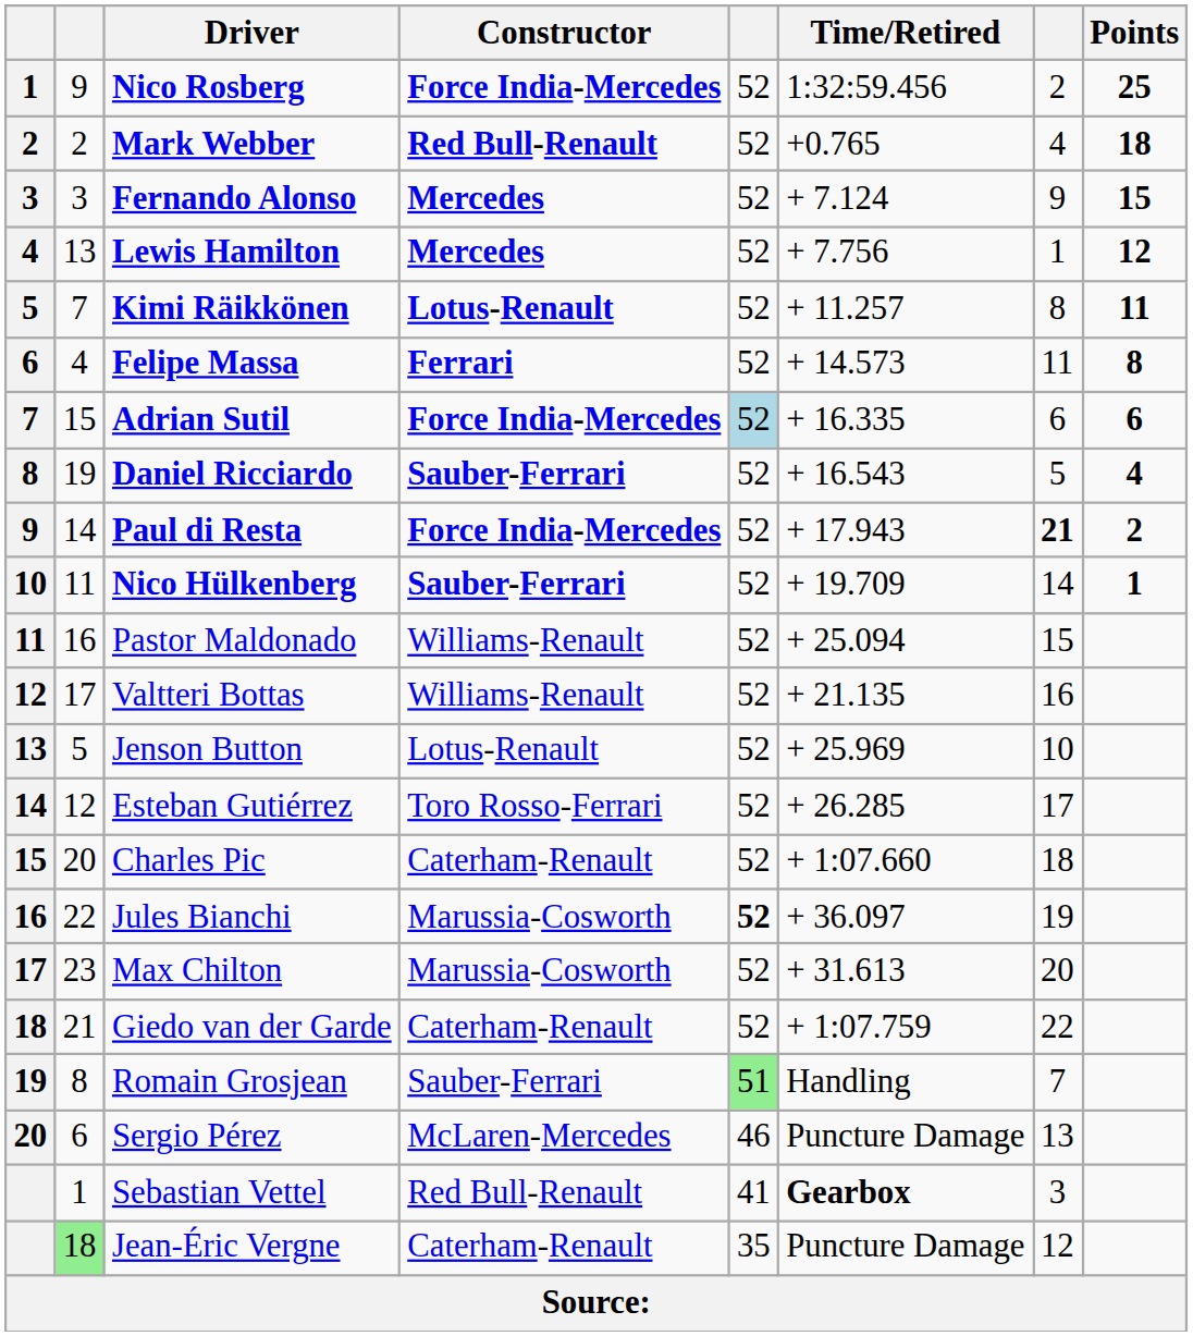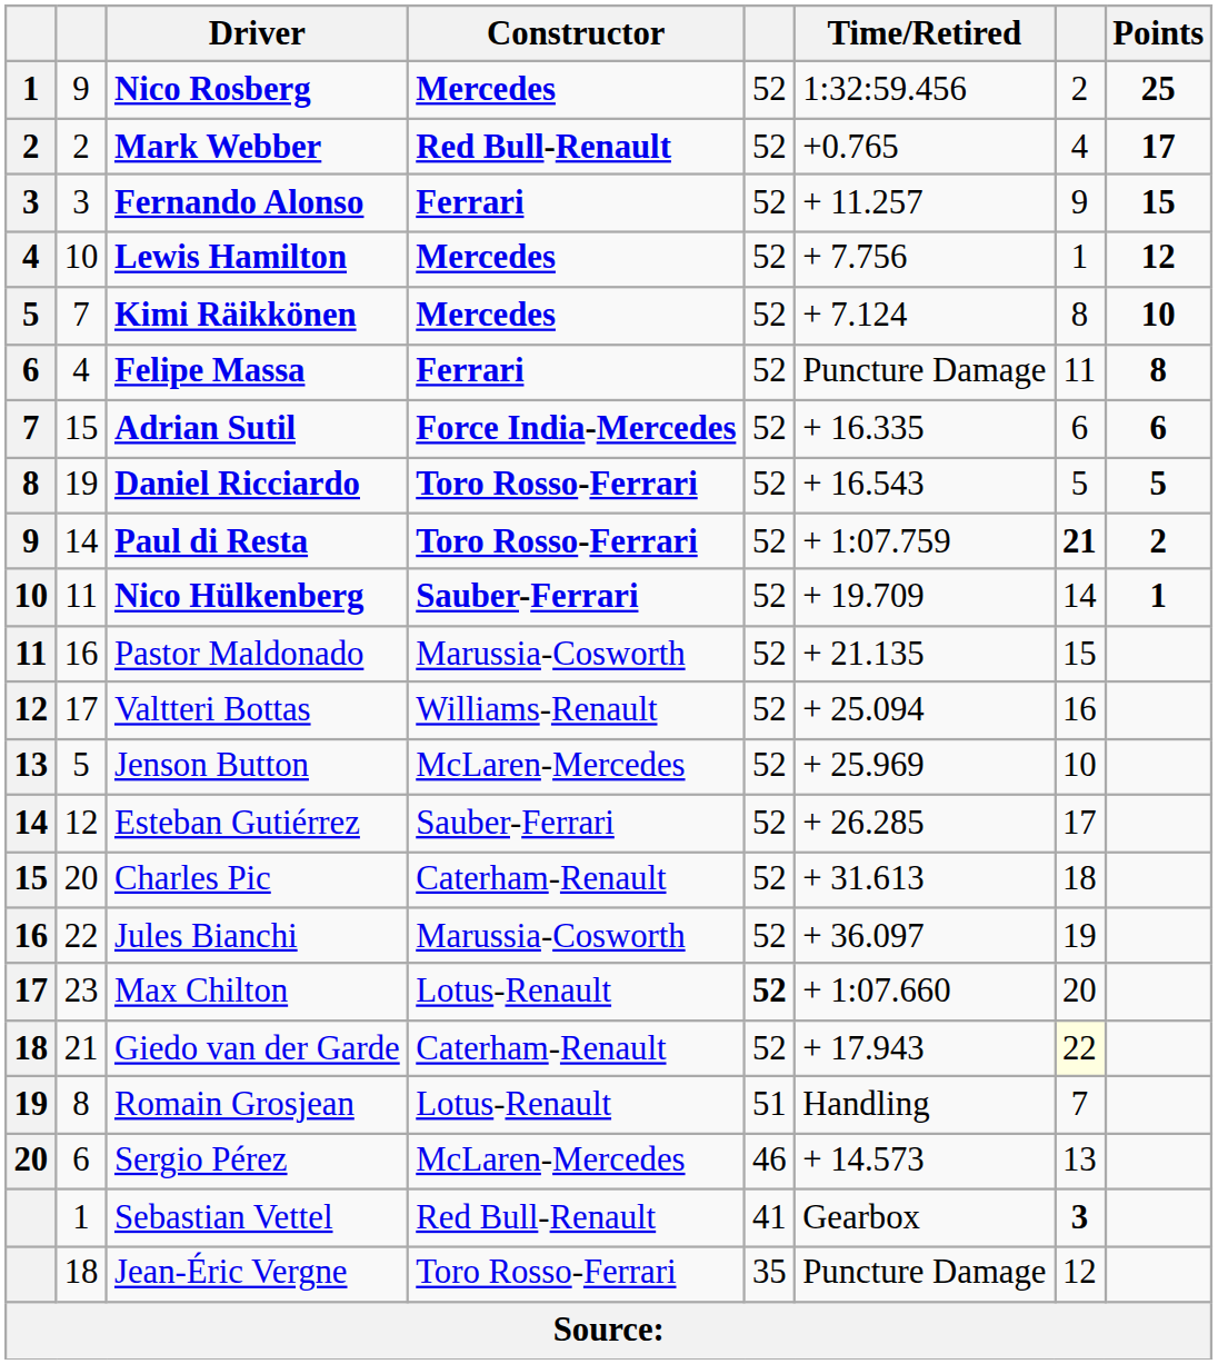Nico Rosberg | Constructor: Force India-Mercedes -> Mercedes
Mark Webber | Points: 18 -> 17
Fernando Alonso | Constructor: Mercedes -> Ferrari
Fernando Alonso | Time/Retired: + 7.124 -> + 11.257
Lewis Hamilton | column 2: 13 -> 10
Kimi Räikkönen | Constructor: Lotus-Renault -> Mercedes
Kimi Räikkönen | Time/Retired: + 11.257 -> + 7.124
Kimi Räikkönen | Points: 11 -> 10
Felipe Massa | Time/Retired: + 14.573 -> Puncture Damage
Adrian Sutil | column 5: lightblue background -> no background
Daniel Ricciardo | Constructor: Sauber-Ferrari -> Toro Rosso-Ferrari
Daniel Ricciardo | Points: 4 -> 5
Paul di Resta | Constructor: Force India-Mercedes -> Toro Rosso-Ferrari
Paul di Resta | Time/Retired: + 17.943 -> + 1:07.759
Pastor Maldonado | Constructor: Williams-Renault -> Marussia-Cosworth
Pastor Maldonado | Time/Retired: + 25.094 -> + 21.135
Valtteri Bottas | Time/Retired: + 21.135 -> + 25.094
Jenson Button | Constructor: Lotus-Renault -> McLaren-Mercedes
Esteban Gutiérrez | Constructor: Toro Rosso-Ferrari -> Sauber-Ferrari
Charles Pic | Time/Retired: + 1:07.660 -> + 31.613
Jules Bianchi | column 5: bold -> normal
Max Chilton | Constructor: Marussia-Cosworth -> Lotus-Renault
Max Chilton | column 5: normal -> bold
Max Chilton | Time/Retired: + 31.613 -> + 1:07.660
Giedo van der Garde | Time/Retired: + 1:07.759 -> + 17.943
Giedo van der Garde | column 7: no background -> lightyellow background
Romain Grosjean | Constructor: Sauber-Ferrari -> Lotus-Renault
Romain Grosjean | column 5: lightgreen background -> no background
Sergio Pérez | Time/Retired: Puncture Damage -> + 14.573
Sebastian Vettel | Time/Retired: bold -> normal
Sebastian Vettel | column 7: normal -> bold
Jean-Éric Vergne | column 2: lightgreen background -> no background
Jean-Éric Vergne | Constructor: Caterham-Renault -> Toro Rosso-Ferrari
